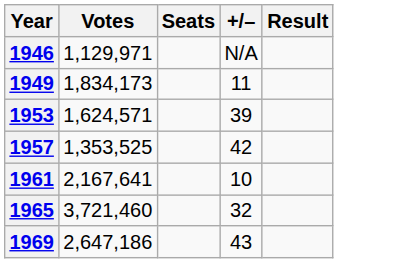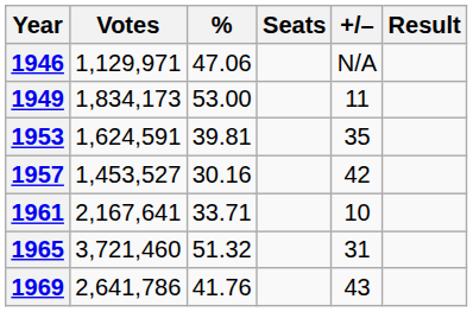+ column: % | 47.06 | 53.00 | 39.81 | 30.16 | 33.71 | 51.32 | 41.76
1953 | Votes: 1,624,571 -> 1,624,591
1953 | +/–: 39 -> 35
1957 | Votes: 1,353,525 -> 1,453,527
1965 | +/–: 32 -> 31
1969 | Votes: 2,647,186 -> 2,641,786
